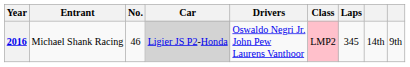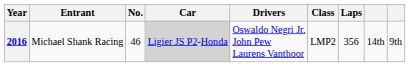2016 | Class: pink background -> no background
2016 | Laps: 345 -> 356
